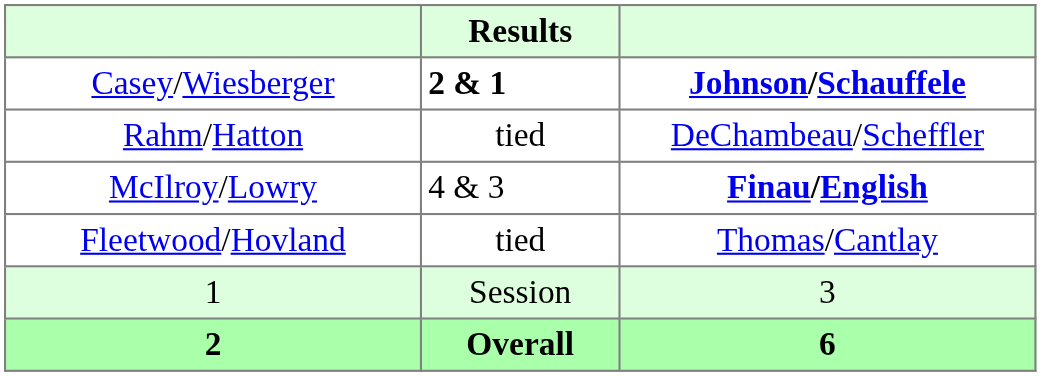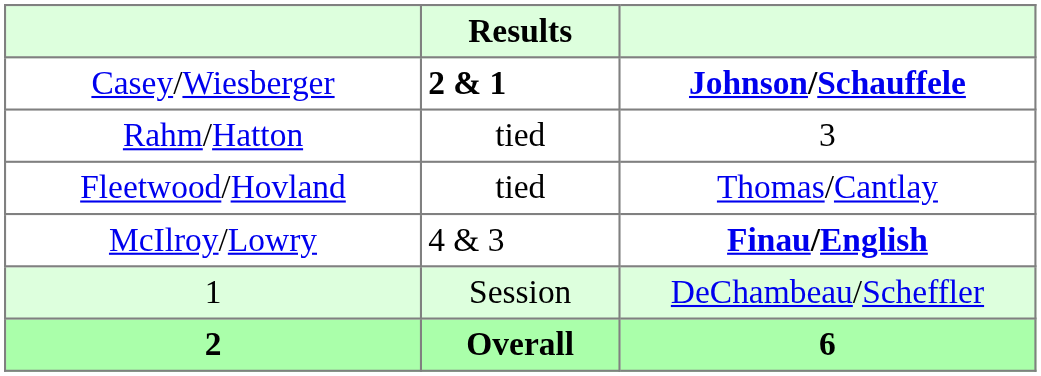Rahm/Hatton | column 3: DeChambeau/Scheffler -> 3
rows swapped: McIlroy/Lowry <-> Fleetwood/Hovland
1 | column 3: 3 -> DeChambeau/Scheffler
